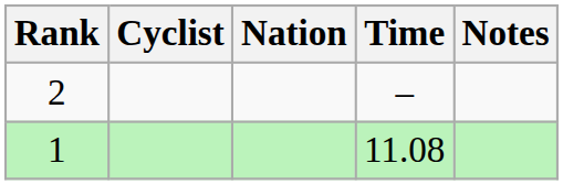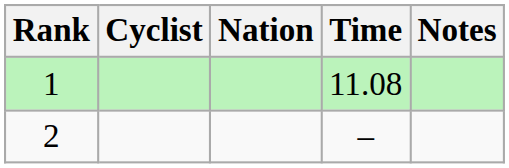rows swapped: 1 <-> 2
